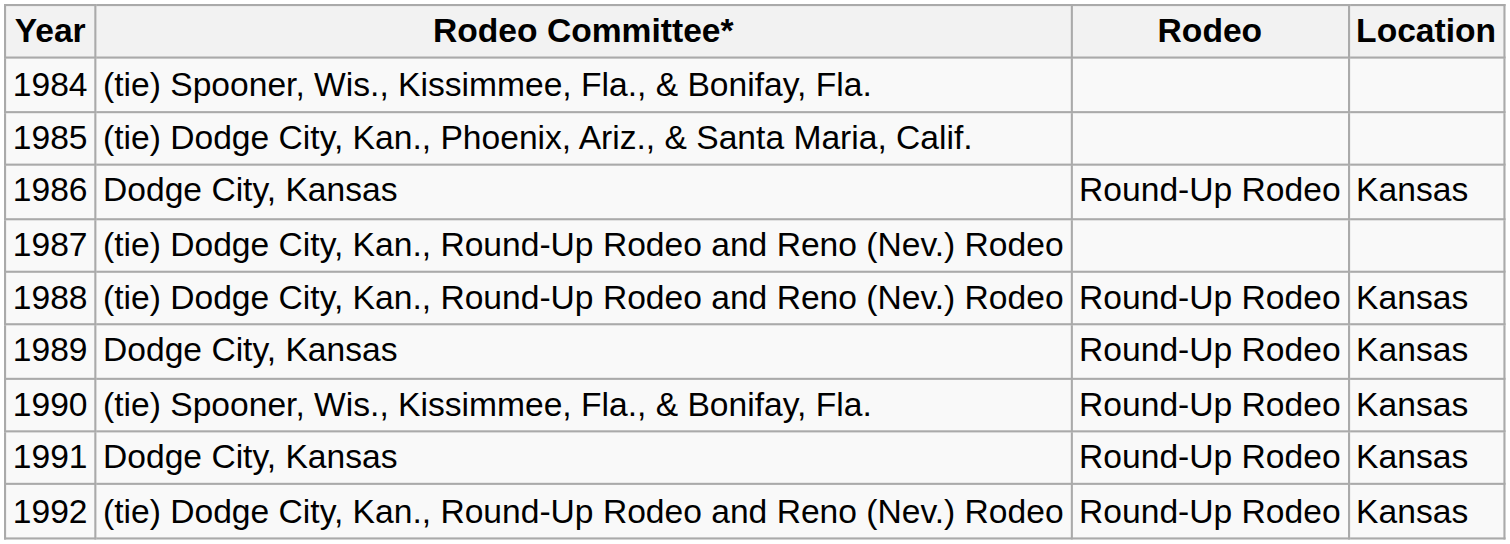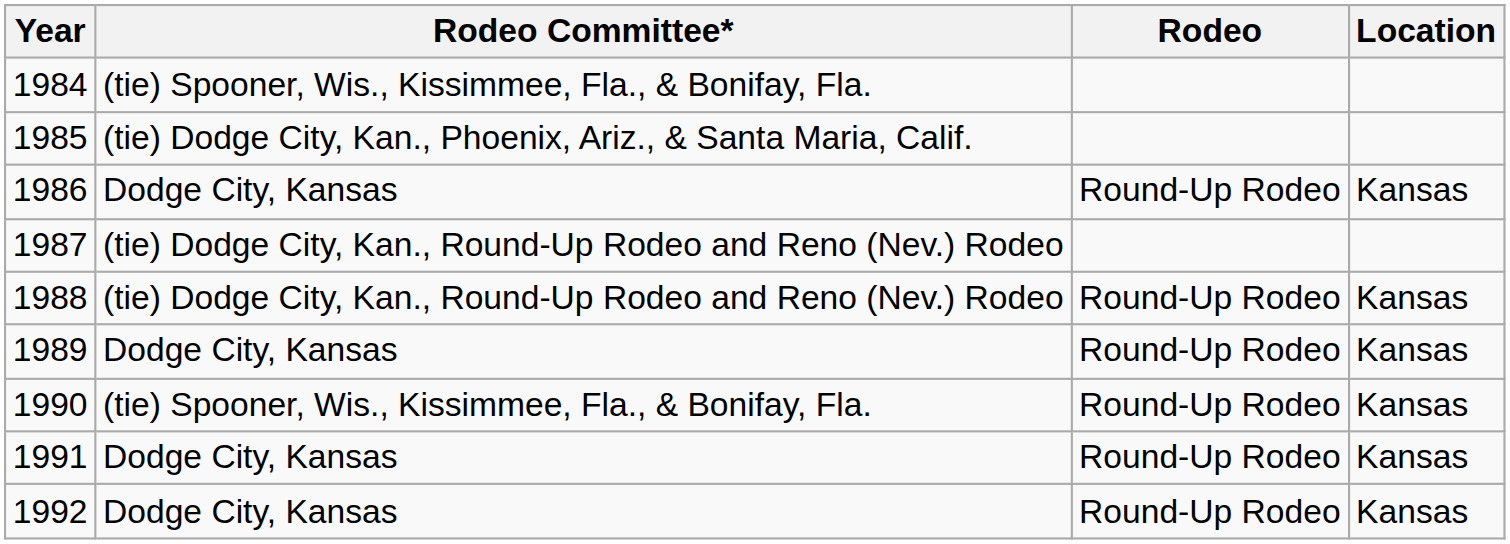1992 | Rodeo Committee*: (tie) Dodge City, Kan., Round-Up Rodeo and Reno (Nev.) Rodeo -> Dodge City, Kansas
